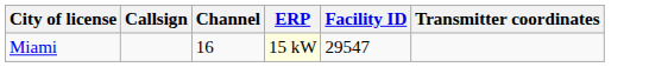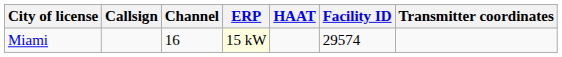+ column: HAAT
Miami | Facility ID: 29547 -> 29574
